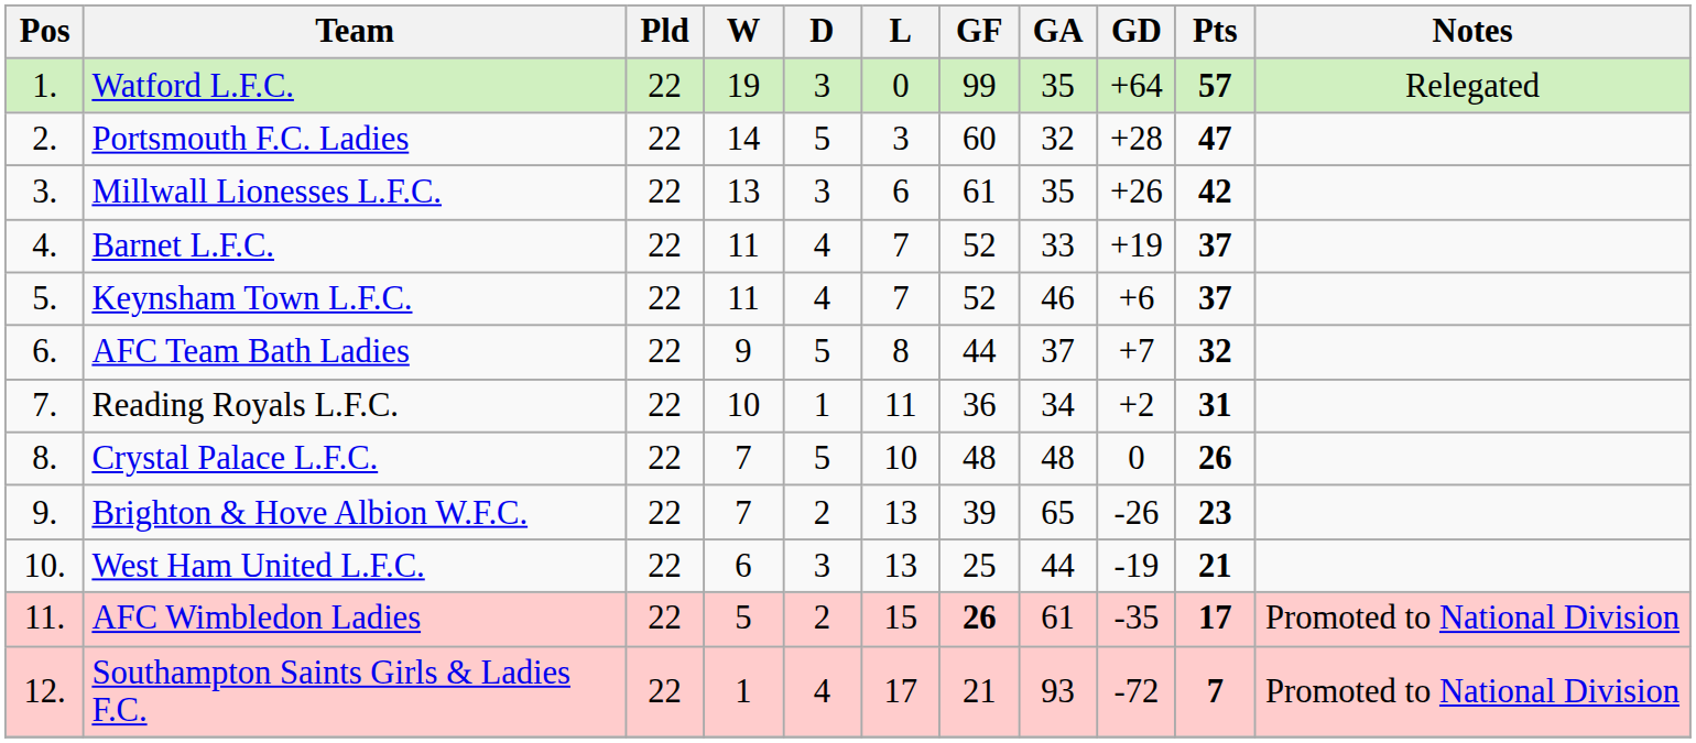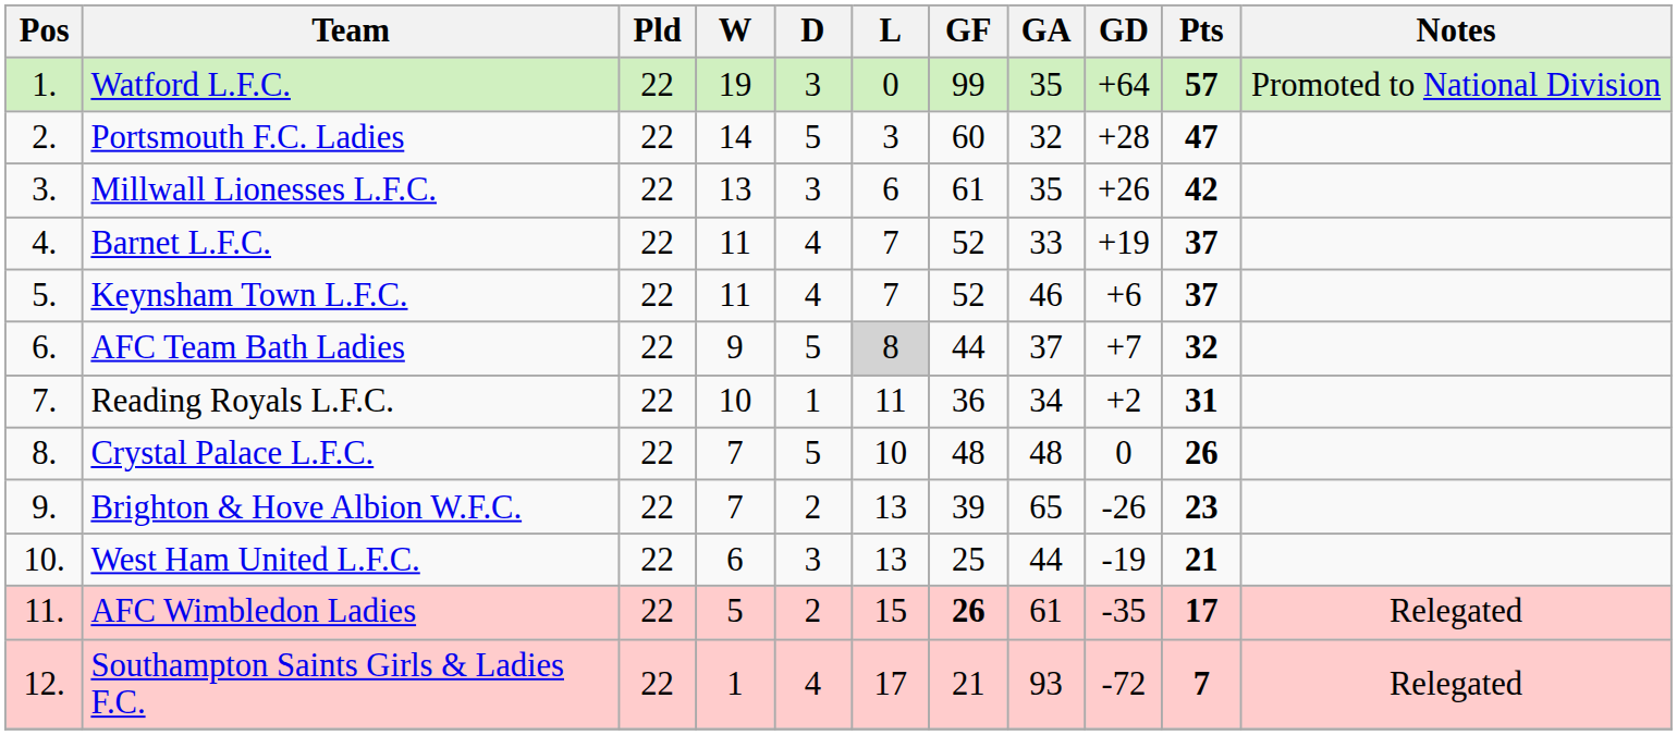Watford L.F.C. | Notes: Relegated -> Promoted to National Division
AFC Team Bath Ladies | L: no background -> lightgrey background
AFC Wimbledon Ladies | Notes: Promoted to National Division -> Relegated
Southampton Saints Girls & Ladies F.C. | Notes: Promoted to National Division -> Relegated
